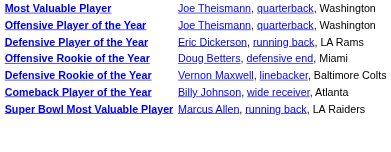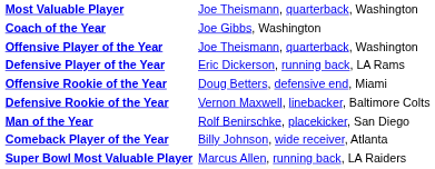+ row: Coach of the Year | Joe Gibbs, Washington
+ row: Man of the Year | Rolf Benirschke, placekicker, San Diego
